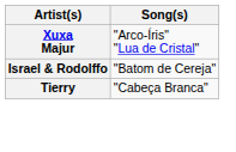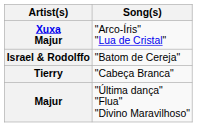+ row: Majur | "Última dança" "Flua" "Divino Maravilhoso"
